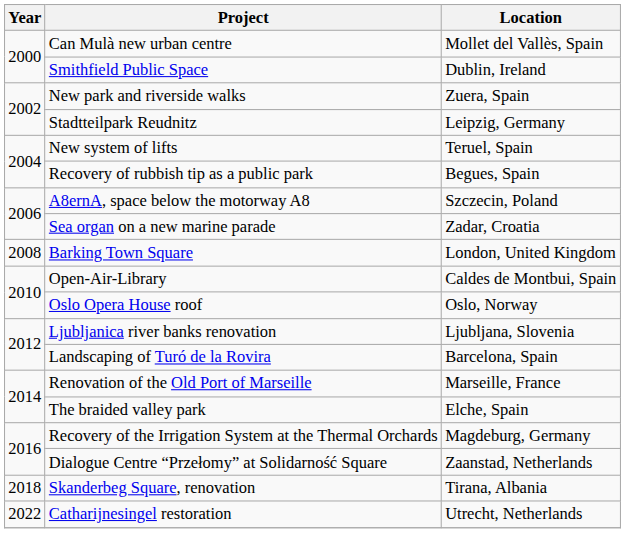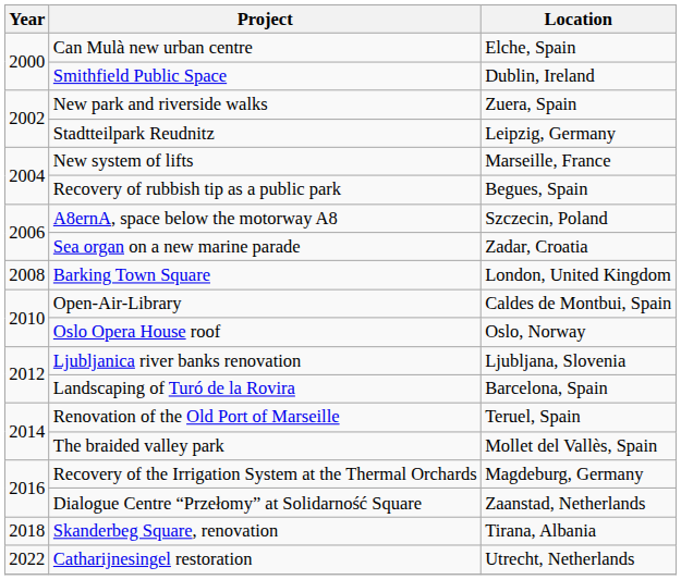Can Mulà new urban centre | Location: Mollet del Vallès, Spain -> Elche, Spain
New system of lifts | Location: Teruel, Spain -> Marseille, France
Renovation of the Old Port of Marseille | Location: Marseille, France -> Teruel, Spain
The braided valley park | Location: Elche, Spain -> Mollet del Vallès, Spain
